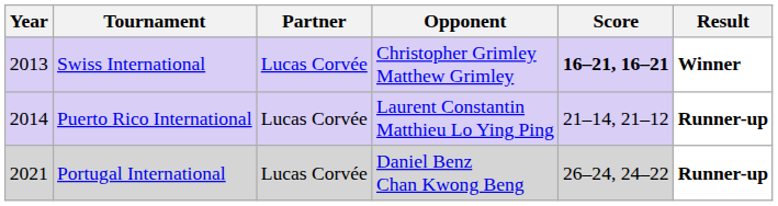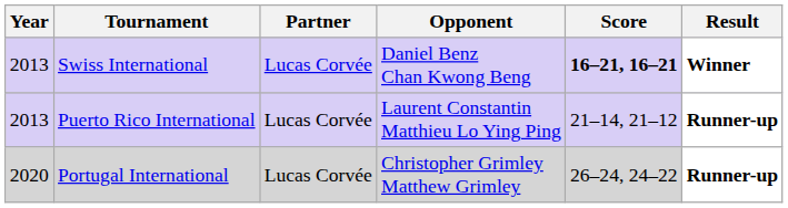Swiss International | Opponent: Christopher Grimley Matthew Grimley -> Daniel Benz Chan Kwong Beng
Puerto Rico International | Year: 2014 -> 2013
Portugal International | Year: 2021 -> 2020
Portugal International | Opponent: Daniel Benz Chan Kwong Beng -> Christopher Grimley Matthew Grimley
